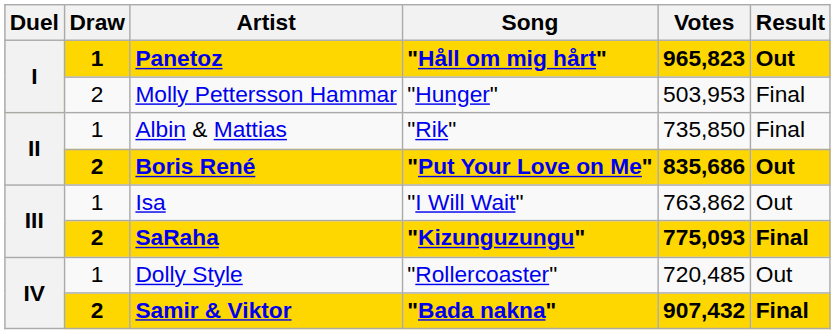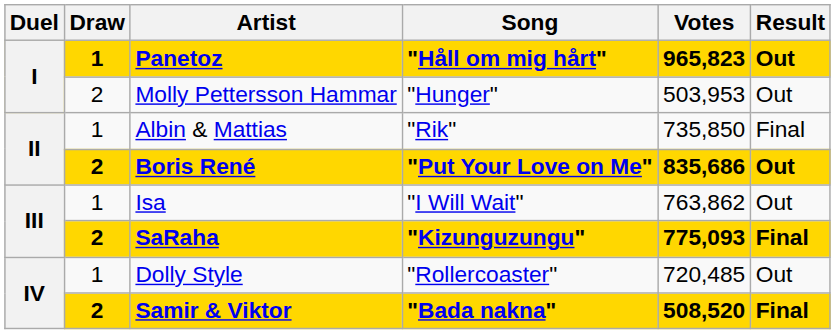Molly Pettersson Hammar | Result: Final -> Out
Samir & Viktor | Votes: 907,432 -> 508,520
